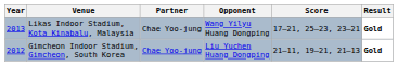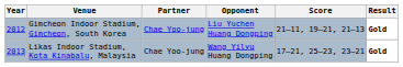rows swapped: Gimcheon Indoor Stadium, Gimcheon, South Korea <-> Likas Indoor Stadium, Kota Kinabalu, Malaysia
